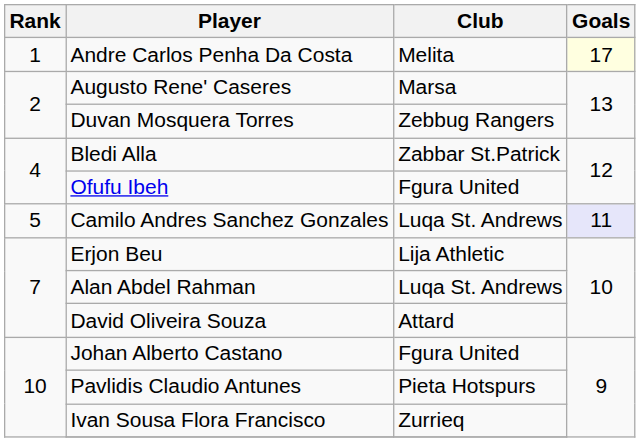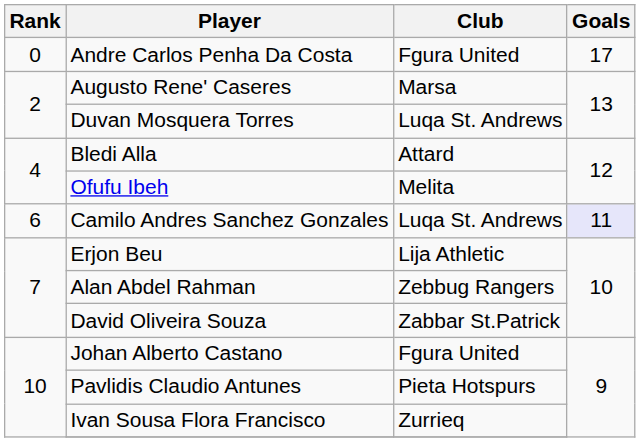Andre Carlos Penha Da Costa | Rank: 1 -> 0
Andre Carlos Penha Da Costa | Club: Melita -> Fgura United
Andre Carlos Penha Da Costa | Goals: lightyellow background -> no background
Duvan Mosquera Torres | Club: Zebbug Rangers -> Luqa St. Andrews
Bledi Alla | Club: Zabbar St.Patrick -> Attard
Ofufu Ibeh | Club: Fgura United -> Melita
Camilo Andres Sanchez Gonzales | Rank: 5 -> 6
Alan Abdel Rahman | Club: Luqa St. Andrews -> Zebbug Rangers
David Oliveira Souza | Club: Attard -> Zabbar St.Patrick
